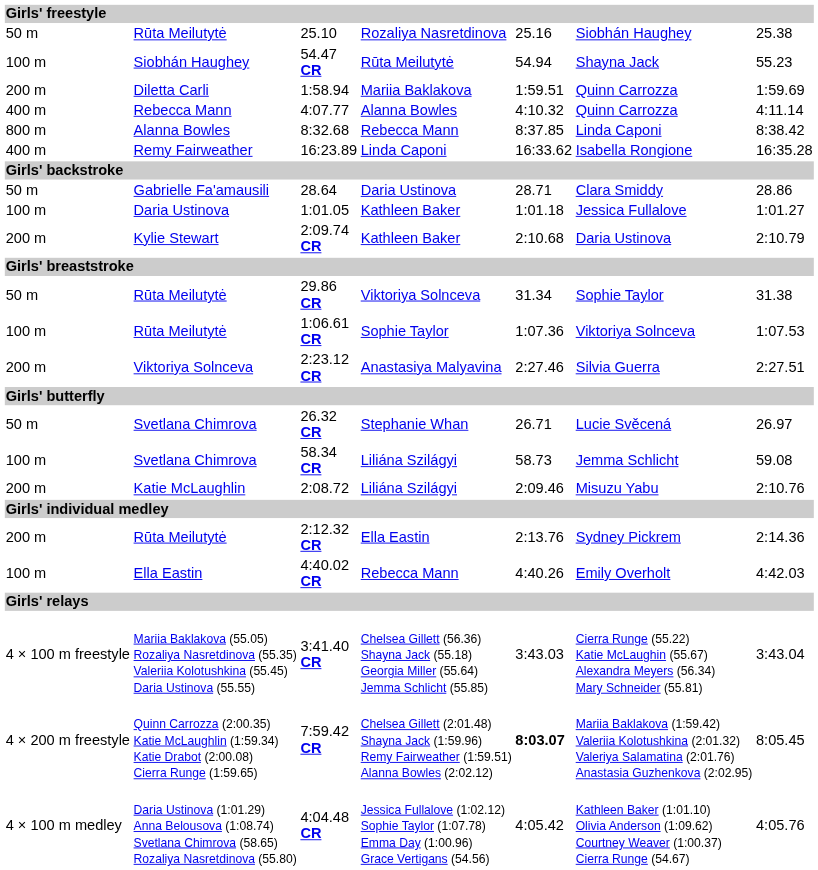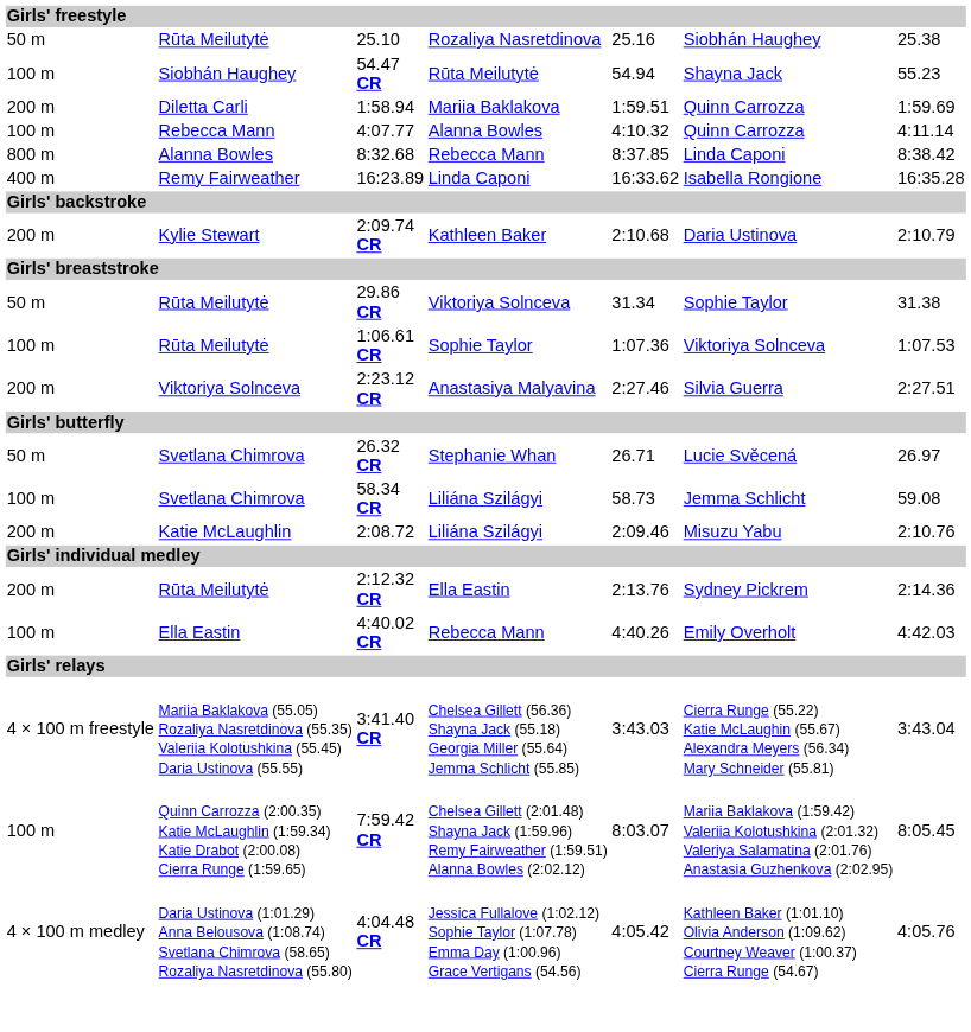4:07.77 | column 1: 400 m -> 100 m
- row: 50 m | Gabrielle Fa'amausili | 28.64 | Daria Ustinova | 28.71 | Clara Smiddy | 28.86
- row: 100 m | Daria Ustinova | 1:01.05 | Kathleen Baker | 1:01.18 | Jessica Fullalove | 1:01.27
7:59.42 CR | column 1: 4 × 200 m freestyle -> 100 m
7:59.42 CR | column 5: bold -> normal
